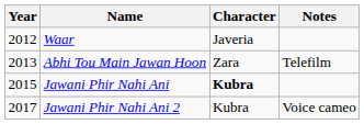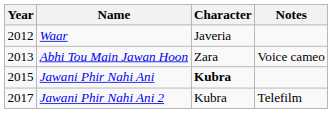Abhi Tou Main Jawan Hoon | Notes: Telefilm -> Voice cameo
Jawani Phir Nahi Ani 2 | Notes: Voice cameo -> Telefilm
